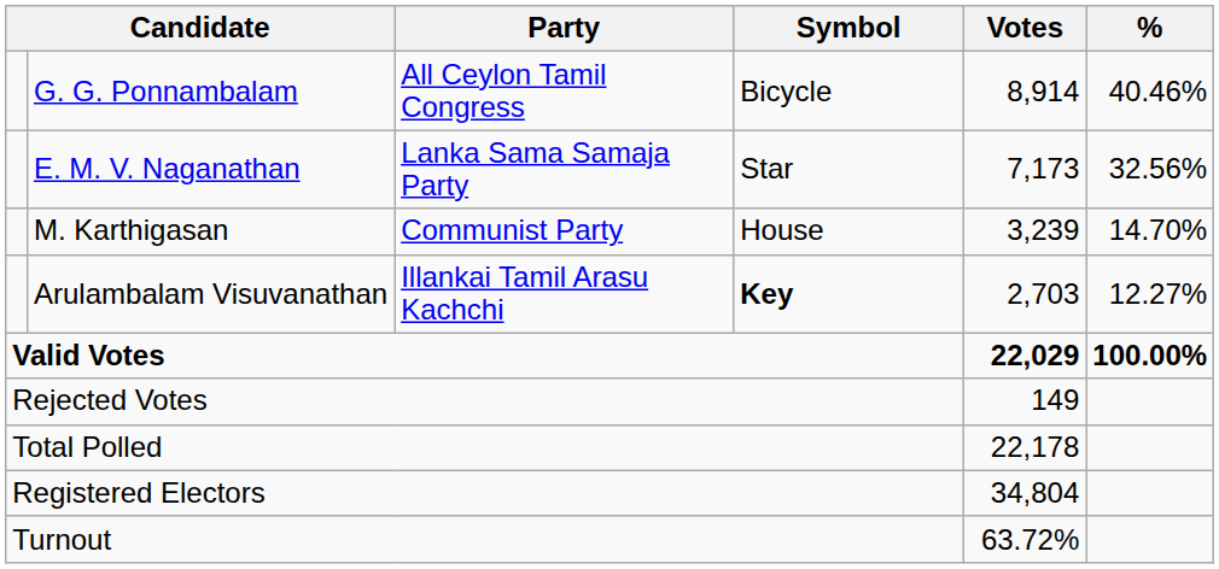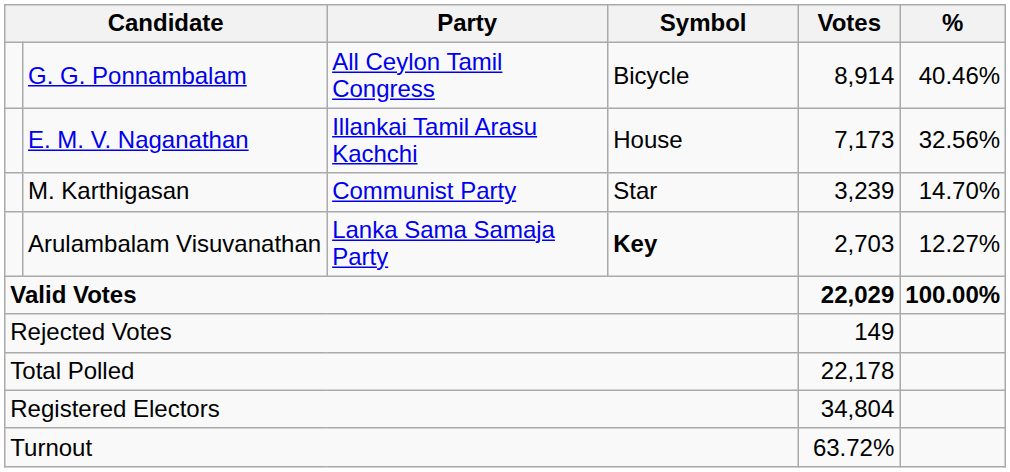E. M. V. Naganathan | Party: Lanka Sama Samaja Party -> Illankai Tamil Arasu Kachchi
E. M. V. Naganathan | Symbol: Star -> House
M. Karthigasan | Symbol: House -> Star
Arulambalam Visuvanathan | Party: Illankai Tamil Arasu Kachchi -> Lanka Sama Samaja Party
